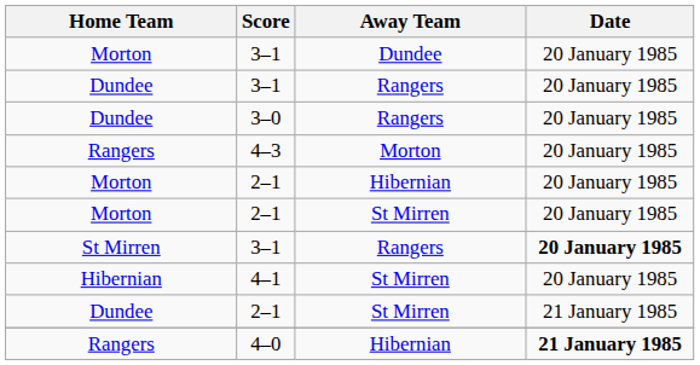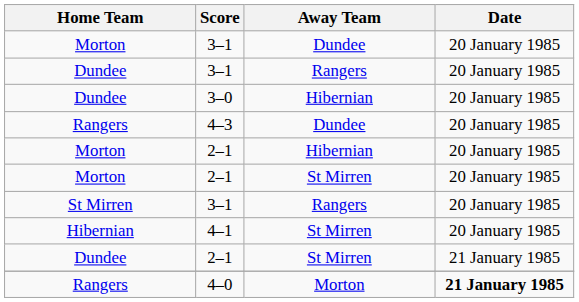3–0 | Away Team: Rangers -> Hibernian
4–3 | Away Team: Morton -> Dundee
St Mirren / 3–1 | Date: bold -> normal
4–0 | Away Team: Hibernian -> Morton
